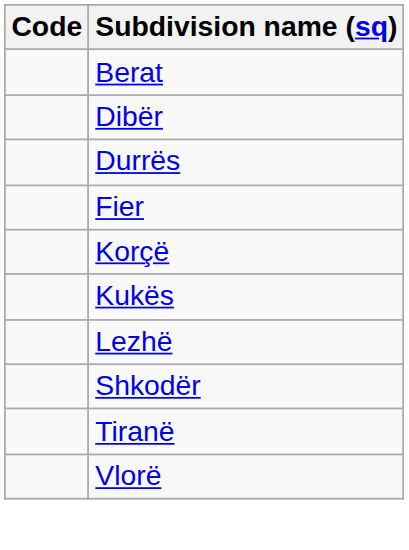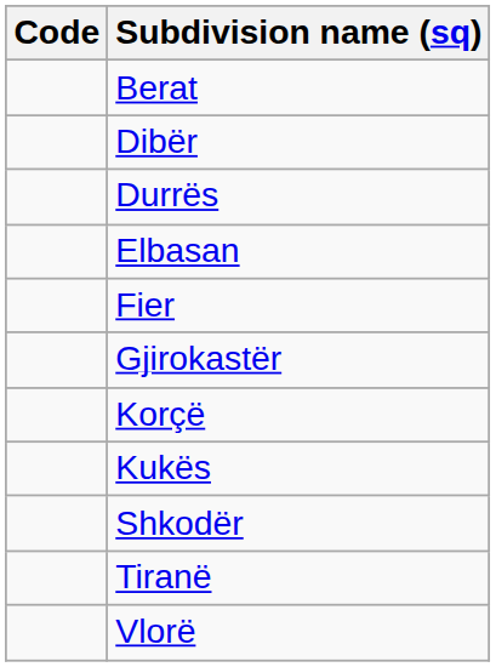+ row: Elbasan
+ row: Gjirokastër
- row: Lezhë
